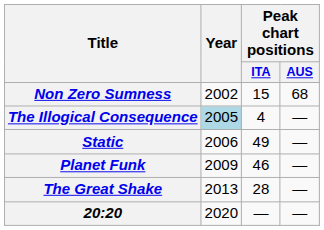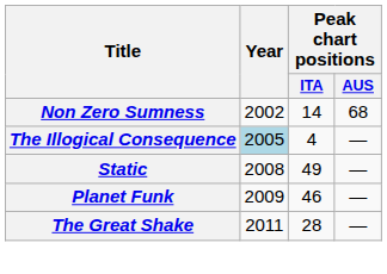Non Zero Sumness | Peak chart positions / ITA: 15 -> 14
Static | Year: 2006 -> 2008
The Great Shake | Year: 2013 -> 2011
- row: 20:20 | 2020 | — | —
